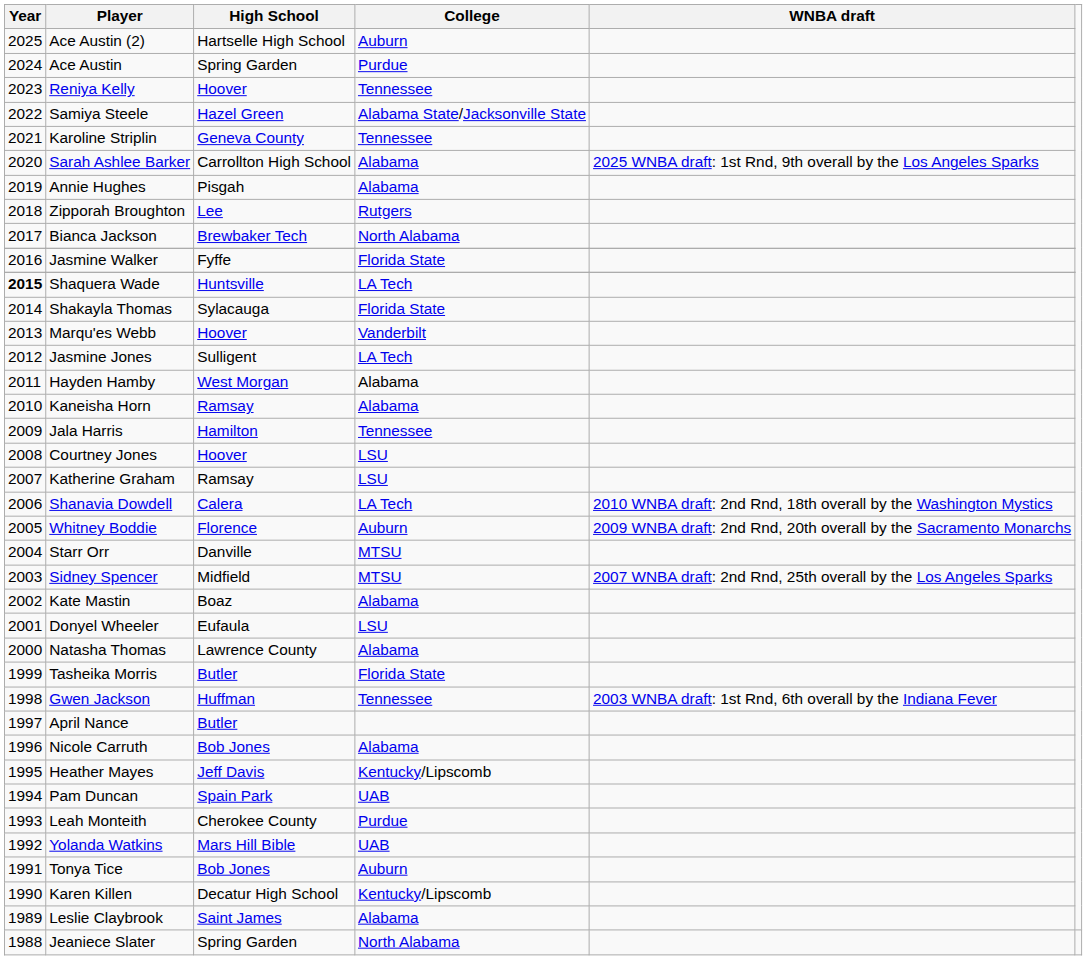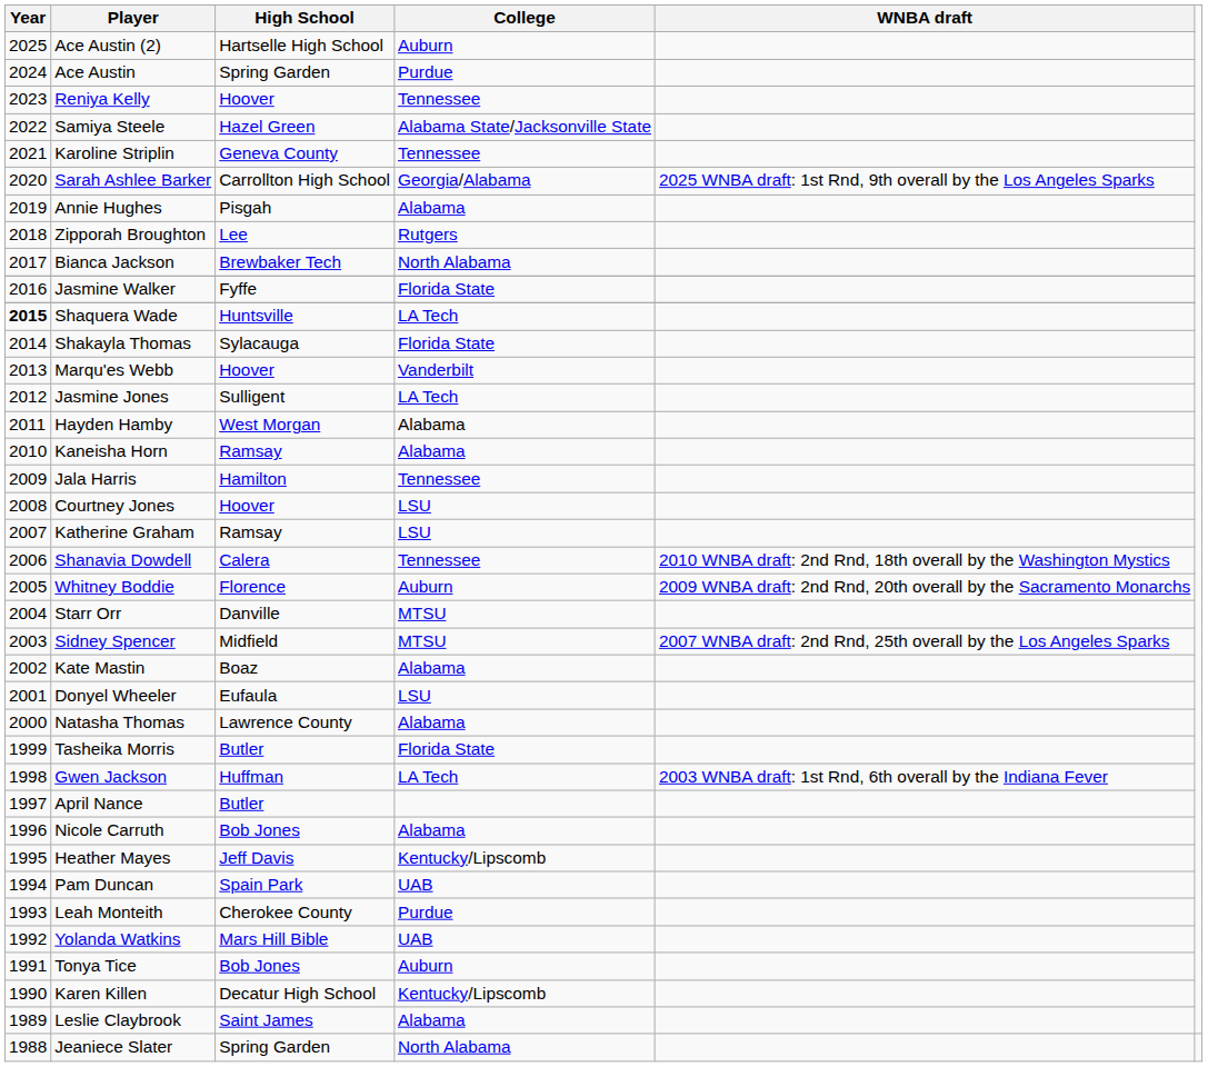Sarah Ashlee Barker | College: Alabama -> Georgia/Alabama
Shanavia Dowdell | College: LA Tech -> Tennessee
Gwen Jackson | College: Tennessee -> LA Tech
